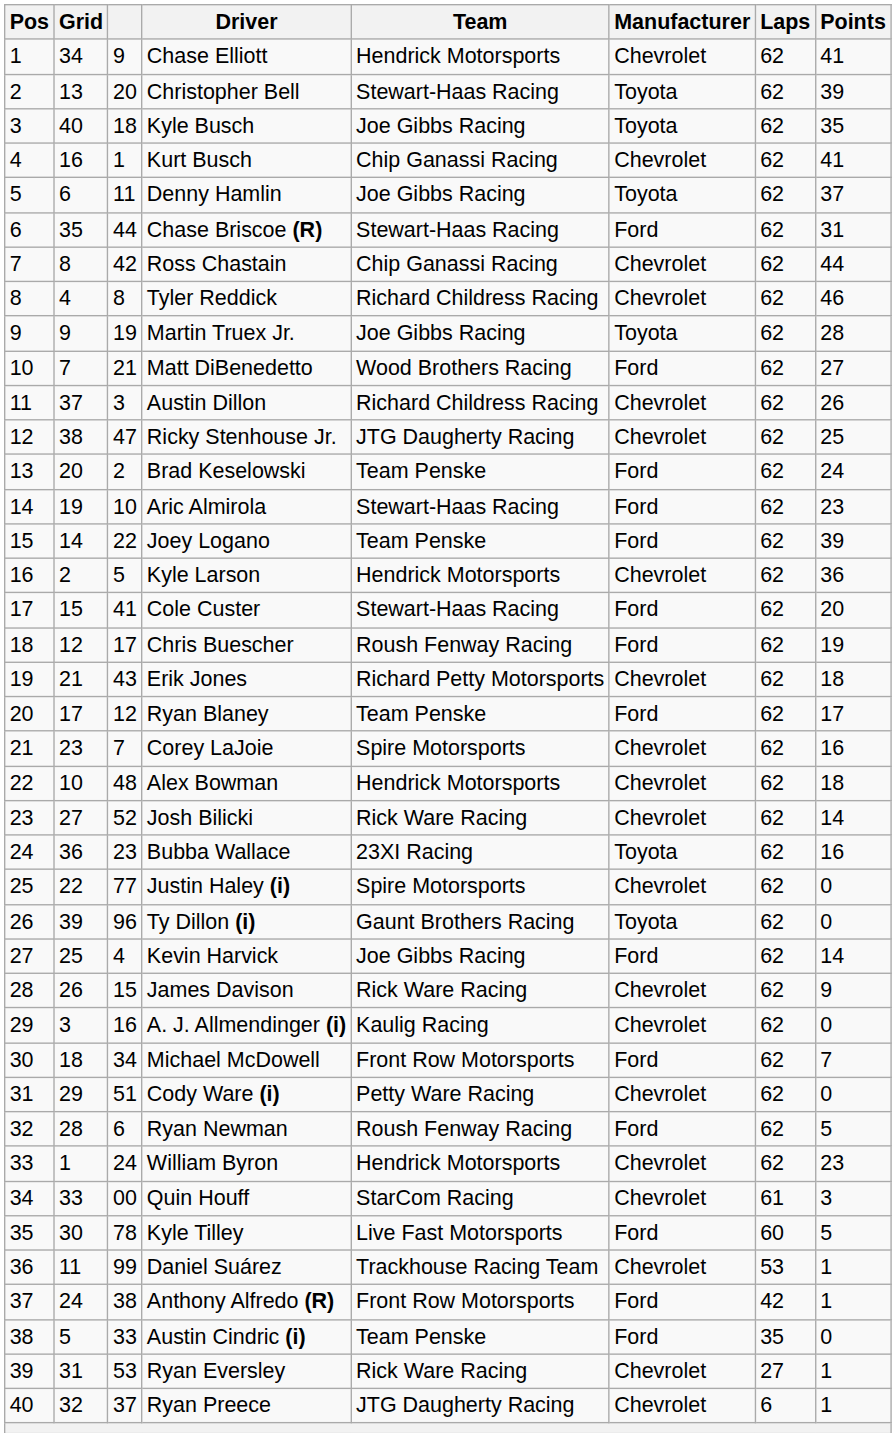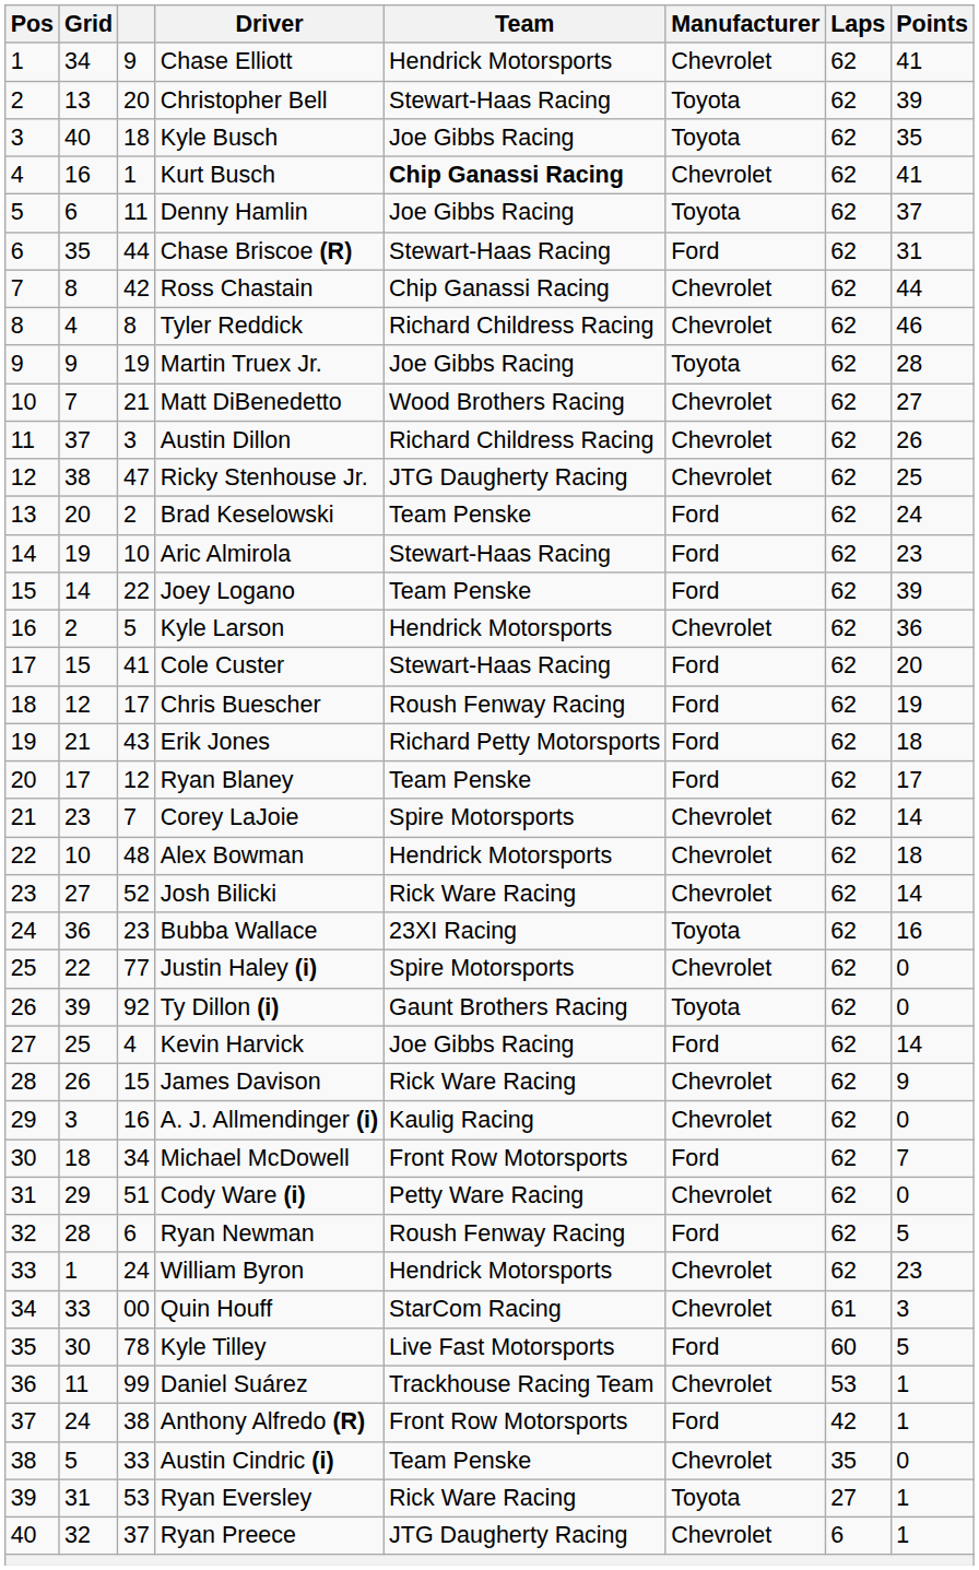Kurt Busch | Team: normal -> bold
Matt DiBenedetto | Manufacturer: Ford -> Chevrolet
Erik Jones | Manufacturer: Chevrolet -> Ford
Corey LaJoie | Points: 16 -> 14
Ty Dillon (i) | column 3: 96 -> 92
Austin Cindric (i) | Manufacturer: Ford -> Chevrolet
Ryan Eversley | Manufacturer: Chevrolet -> Toyota
